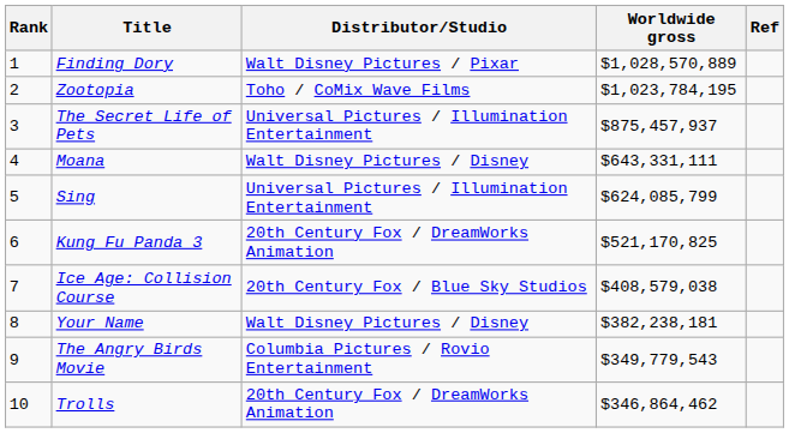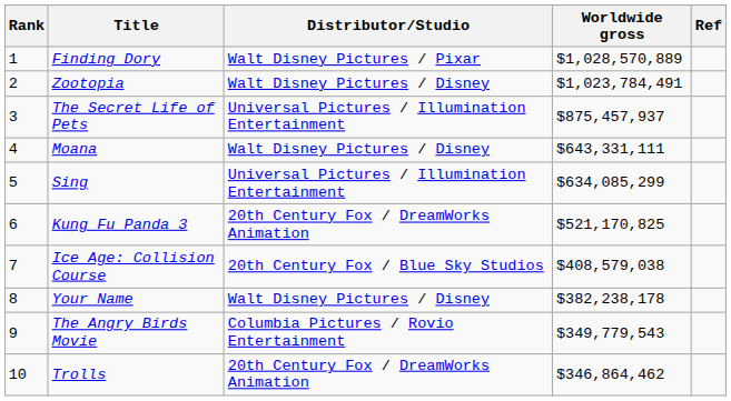Zootopia | Distributor/Studio: Toho / CoMix Wave Films -> Walt Disney Pictures / Disney
Zootopia | Worldwide gross: $1,023,784,195 -> $1,023,784,491
Sing | Worldwide gross: $624,085,799 -> $634,085,299
Your Name | Worldwide gross: $382,238,181 -> $382,238,178
